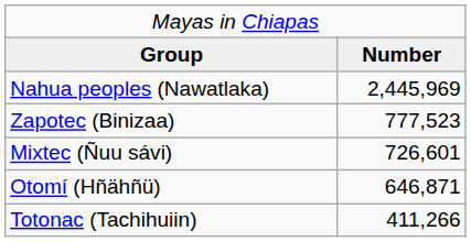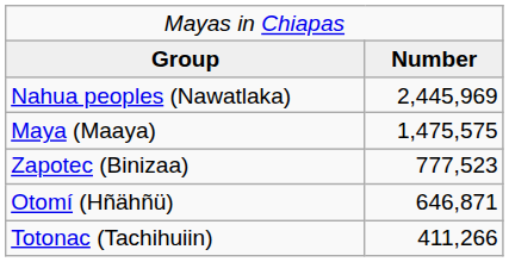+ row: Maya (Maaya) | 1,475,575
- row: Mixtec (Ñuu sávi) | 726,601
